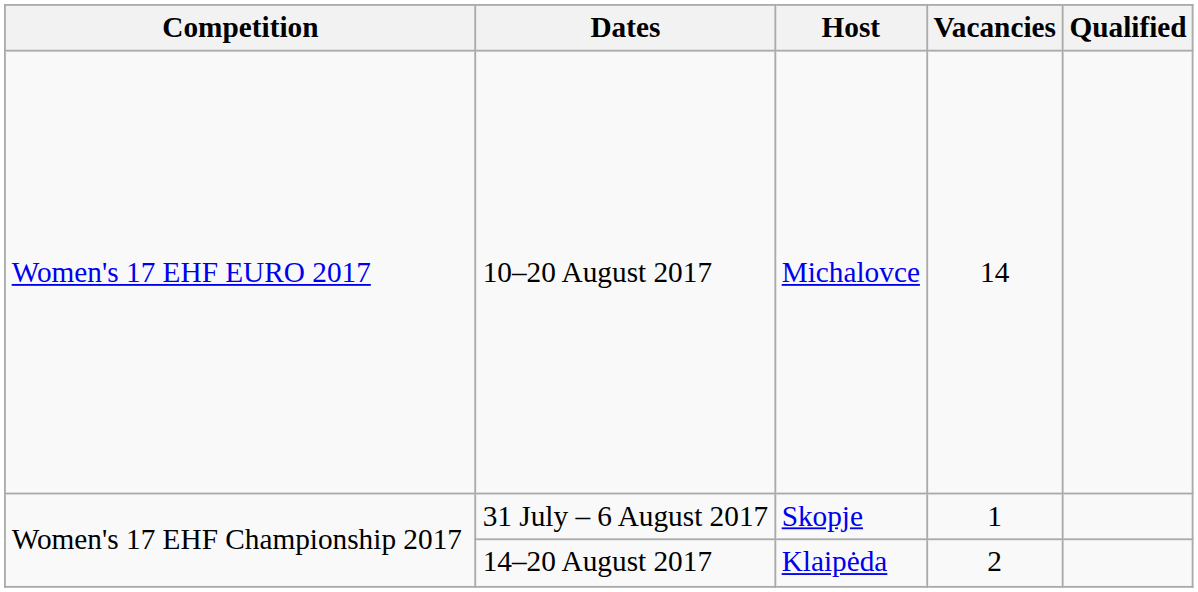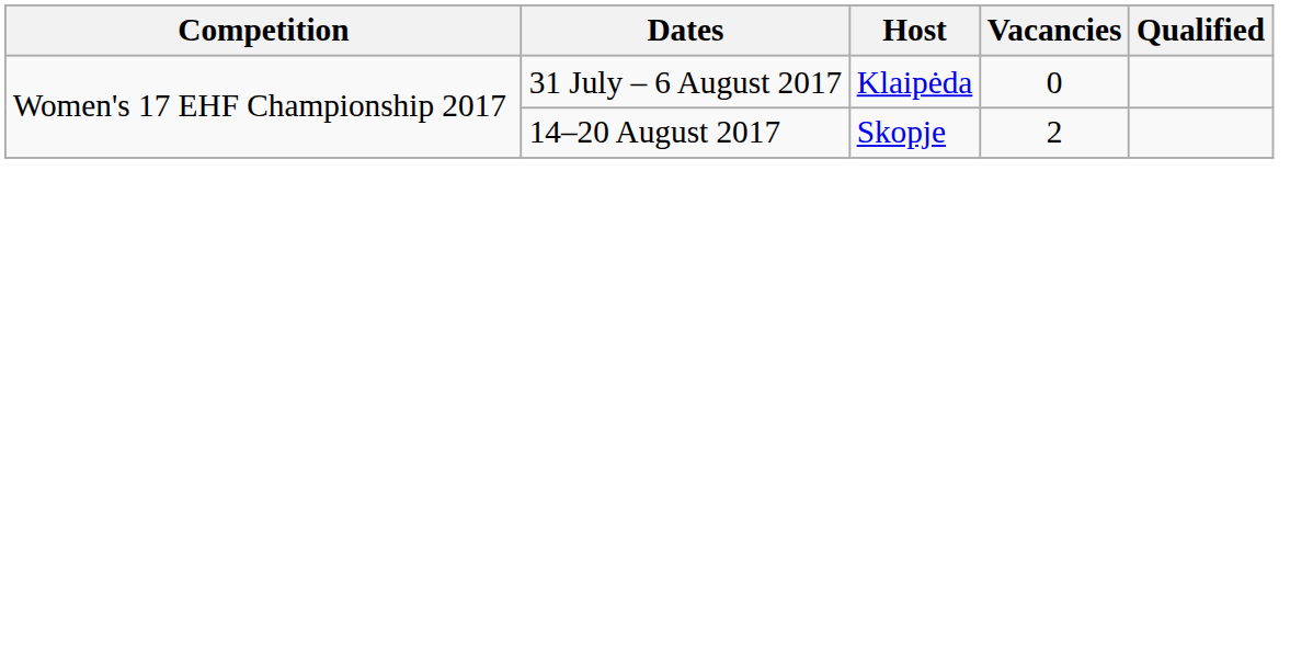- row: Women's 17 EHF EURO 2017 | 10–20 August 2017 | Michalovce | 14
31 July – 6 August 2017 | Host: Skopje -> Klaipėda
31 July – 6 August 2017 | Vacancies: 1 -> 0
14–20 August 2017 | Host: Klaipėda -> Skopje
